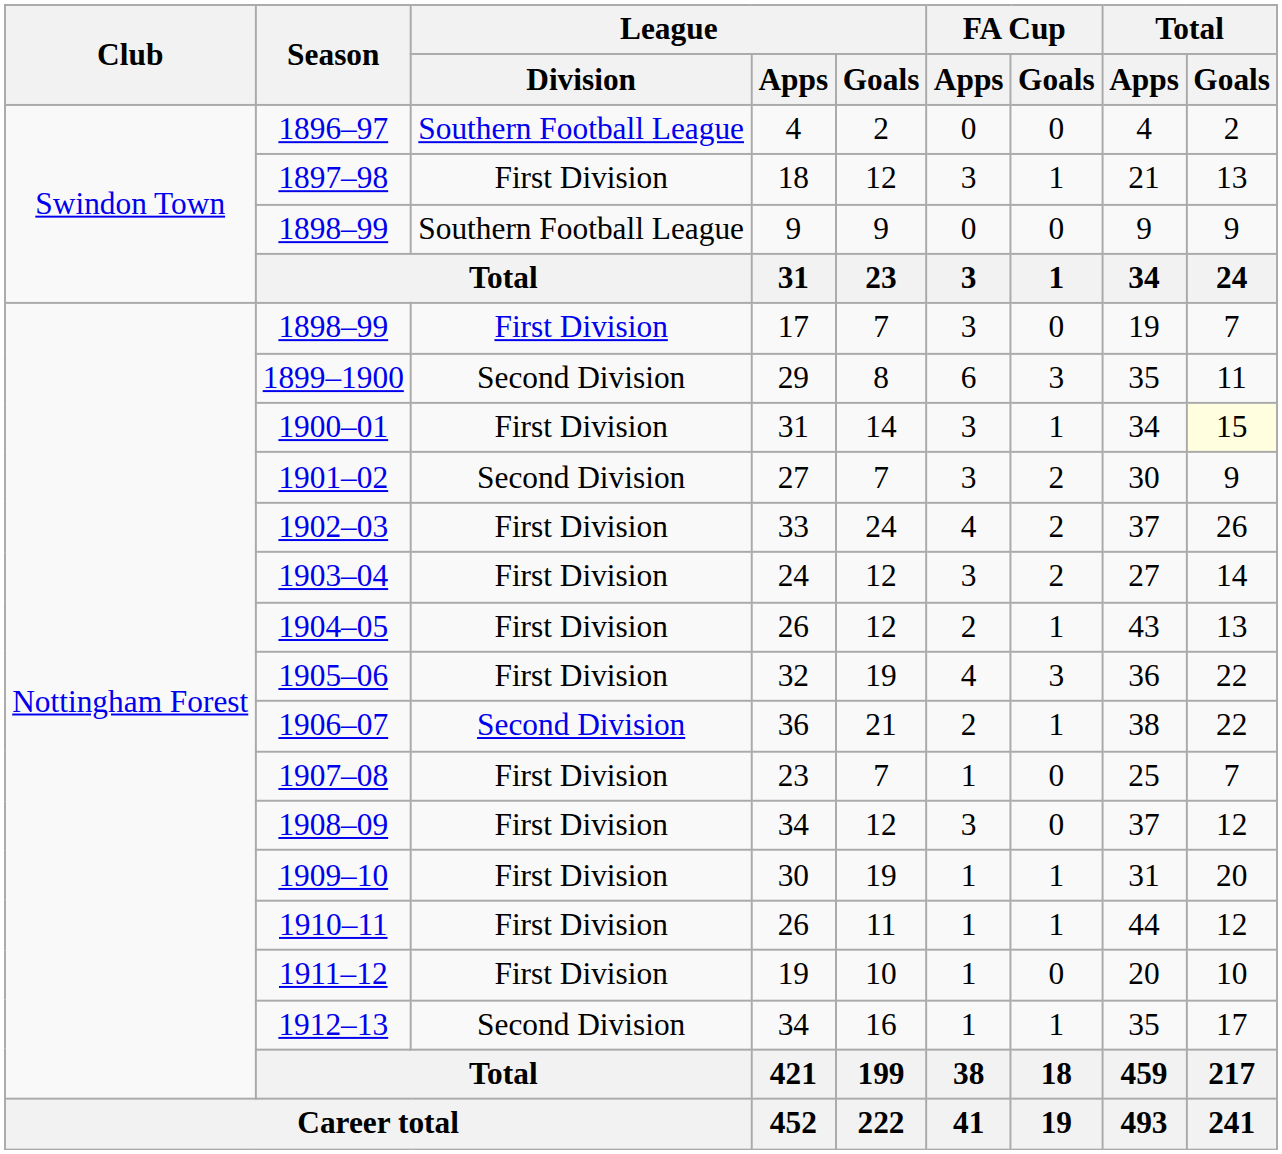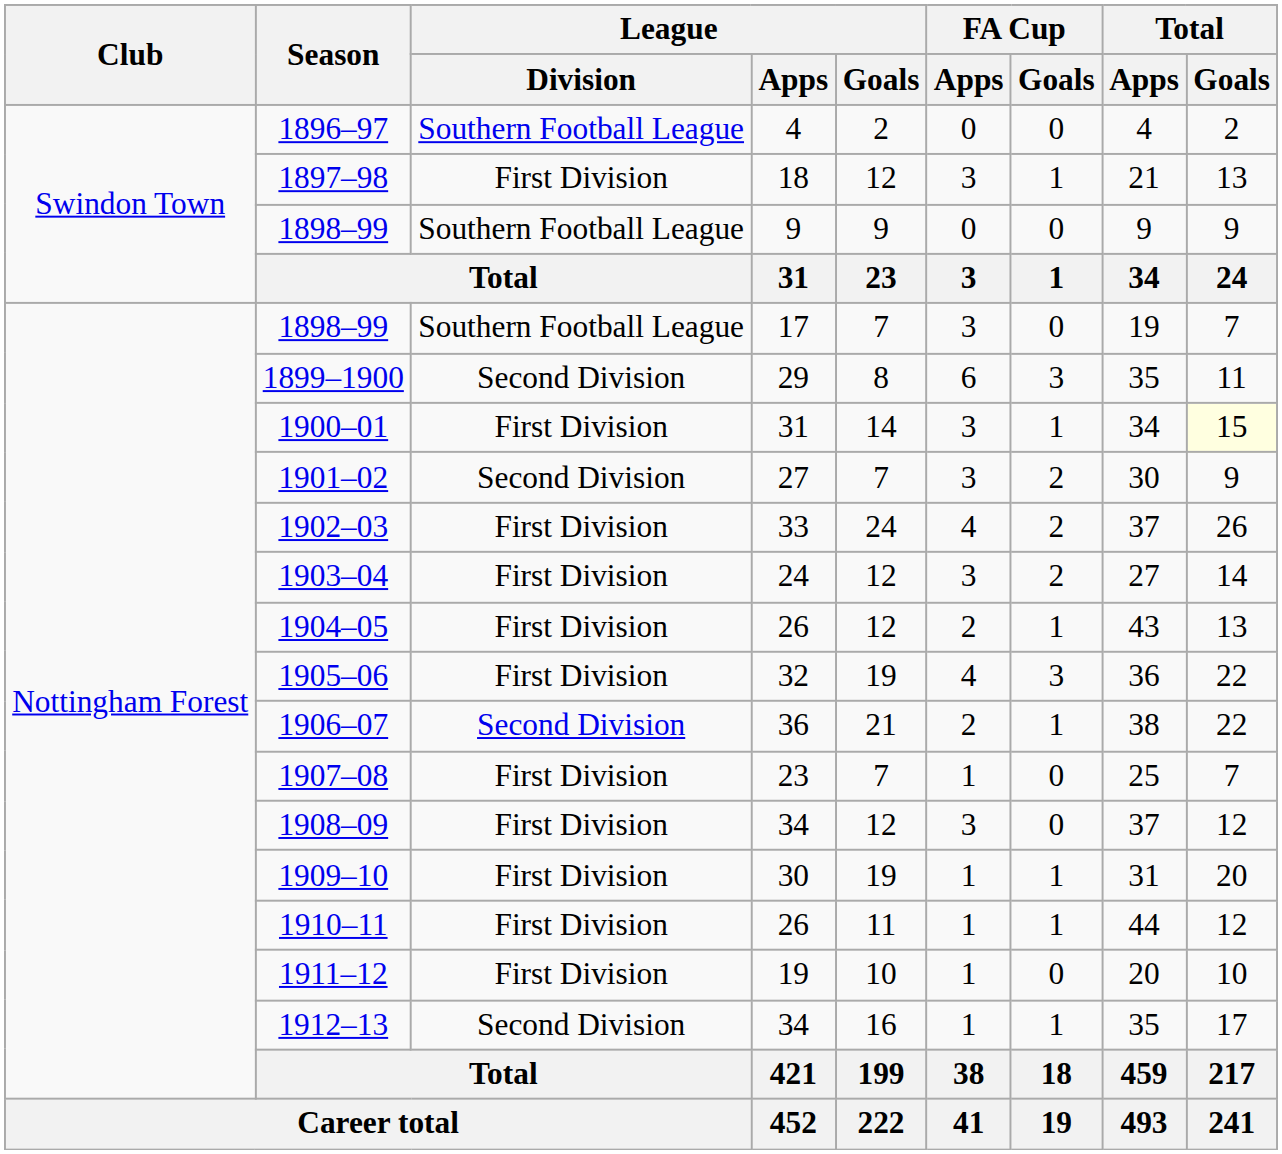1898–99 / 17 | League / Division: First Division -> Southern Football League
